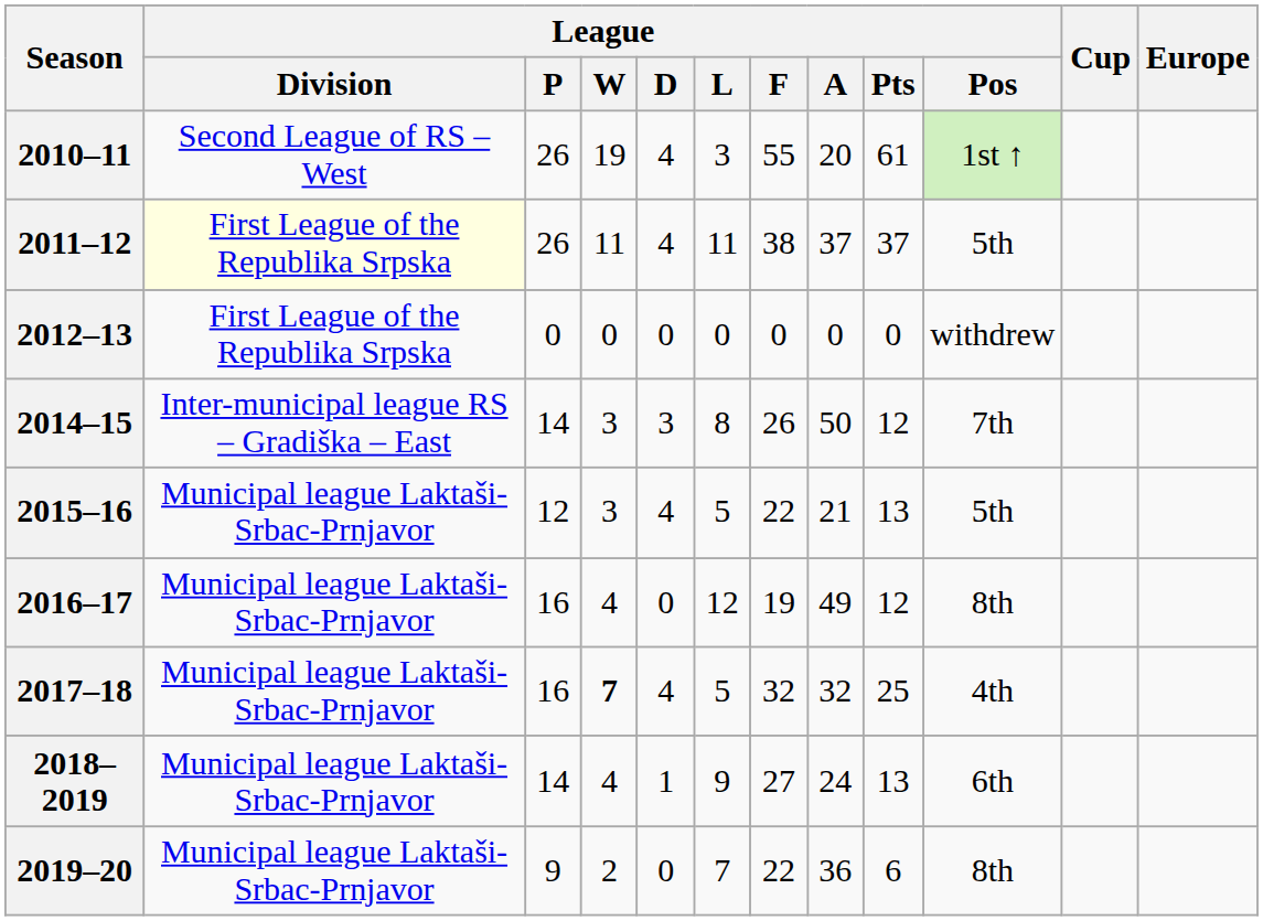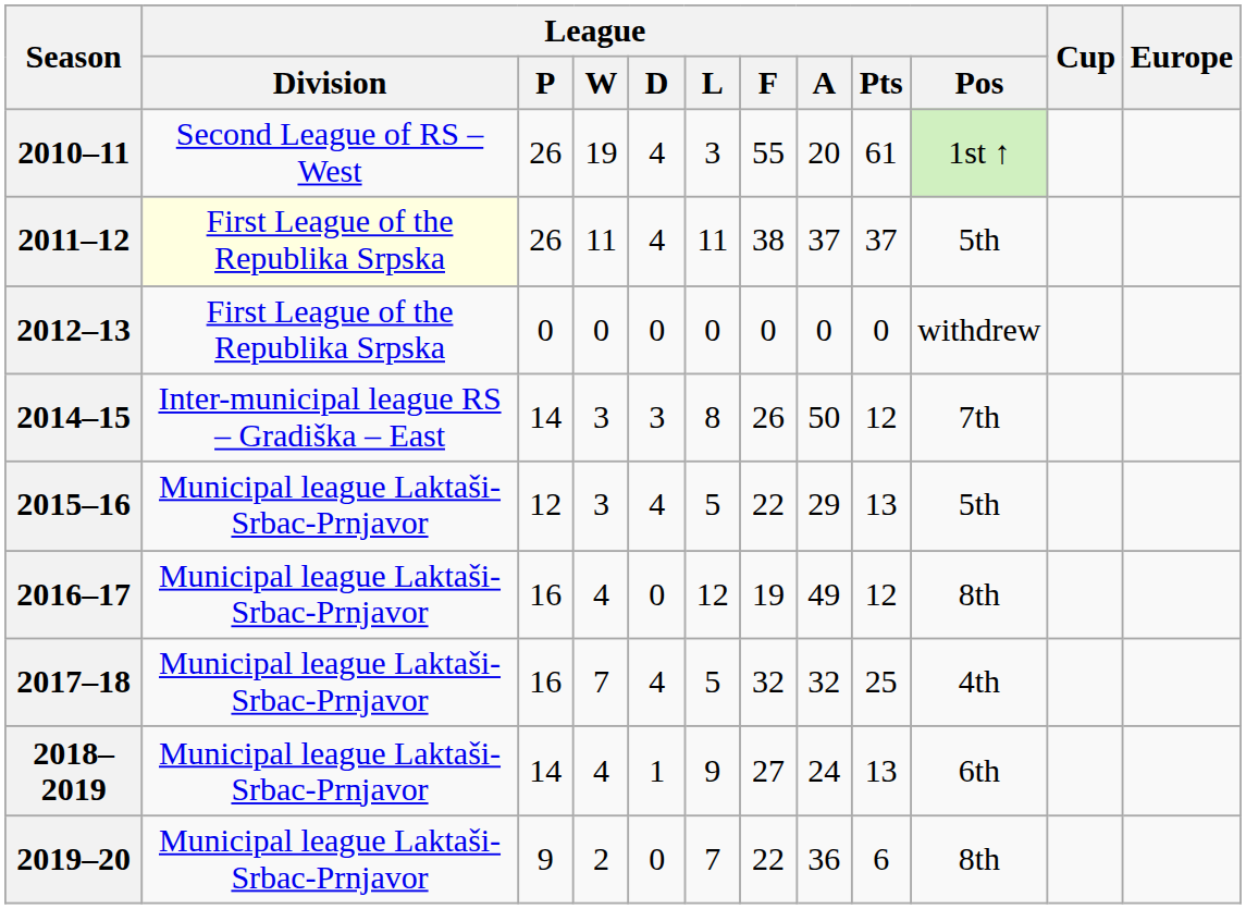2015–16 | League / A: 21 -> 29
2017–18 | League / W: bold -> normal
